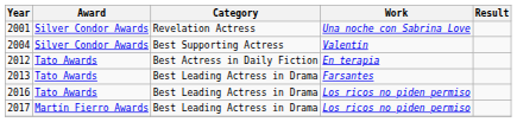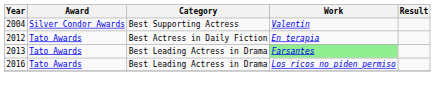- row: 2001 | Silver Condor Awards | Revelation Actress | Una noche con Sabrina Love
2013 | Work: no background -> lightgreen background
- row: 2017 | Martín Fierro Awards | Best Leading Actress in Drama | Los ricos no piden permiso
